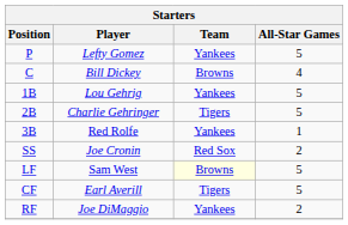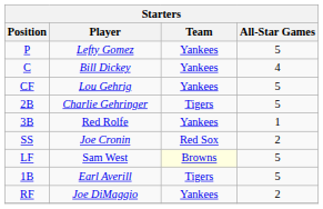Bill Dickey | Team: Browns -> Yankees
Lou Gehrig | Position: 1B -> CF
Earl Averill | Position: CF -> 1B
